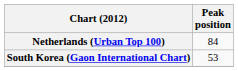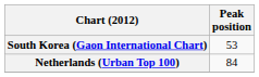rows swapped: Netherlands (Urban Top 100) <-> South Korea (Gaon International Chart)
